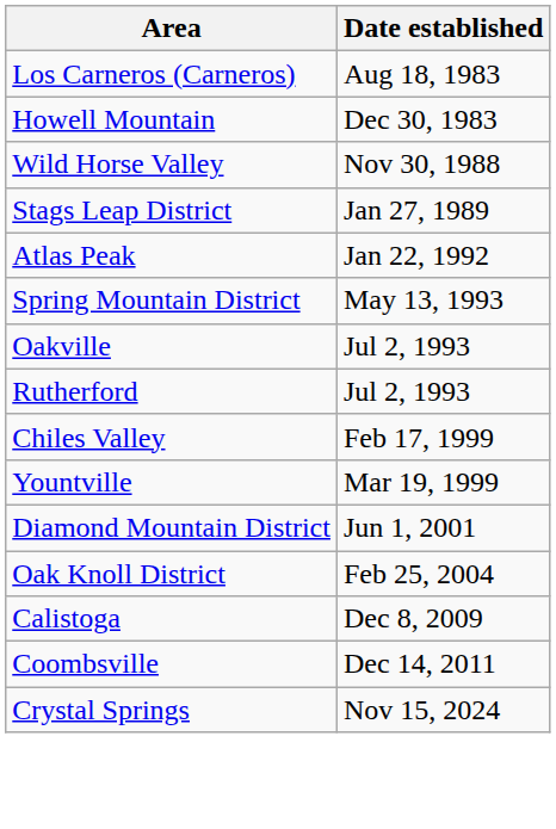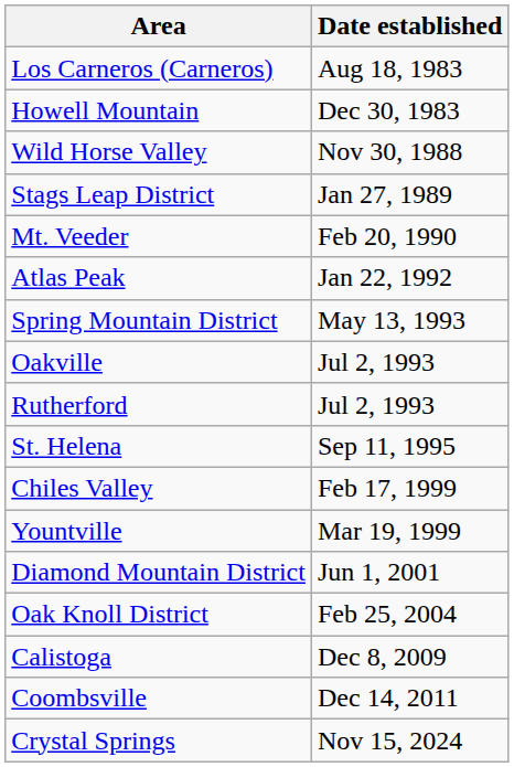+ row: Mt. Veeder | Feb 20, 1990
+ row: St. Helena | Sep 11, 1995
